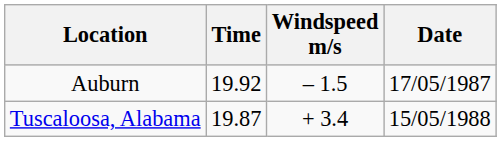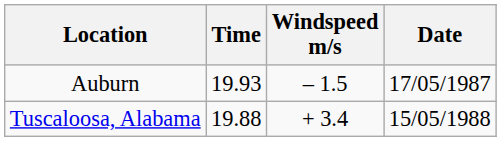Auburn | Time: 19.92 -> 19.93
Tuscaloosa, Alabama | Time: 19.87 -> 19.88
